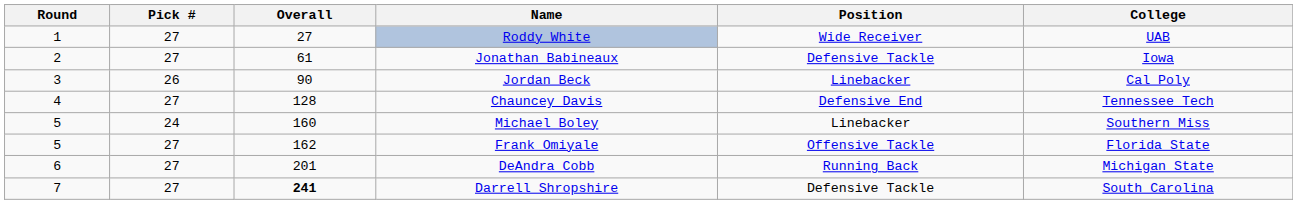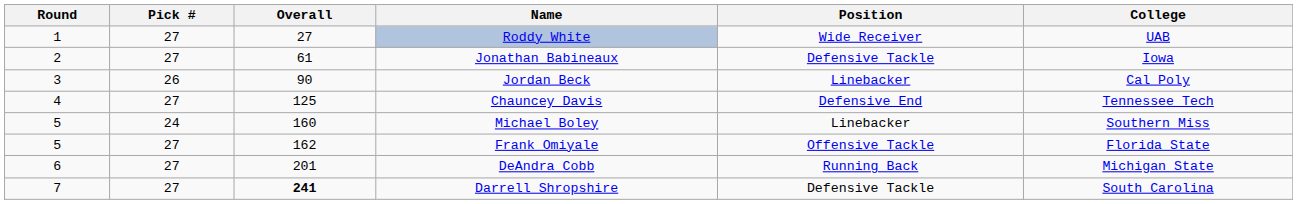Chauncey Davis | Overall: 128 -> 125
